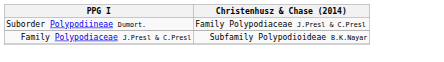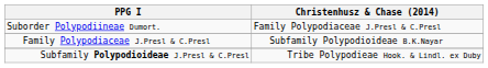+ row: Subfamily Polypodioideae J.Presl & C.Presl | Tribe Polypodieae Hook. & Lindl. ex Duby
